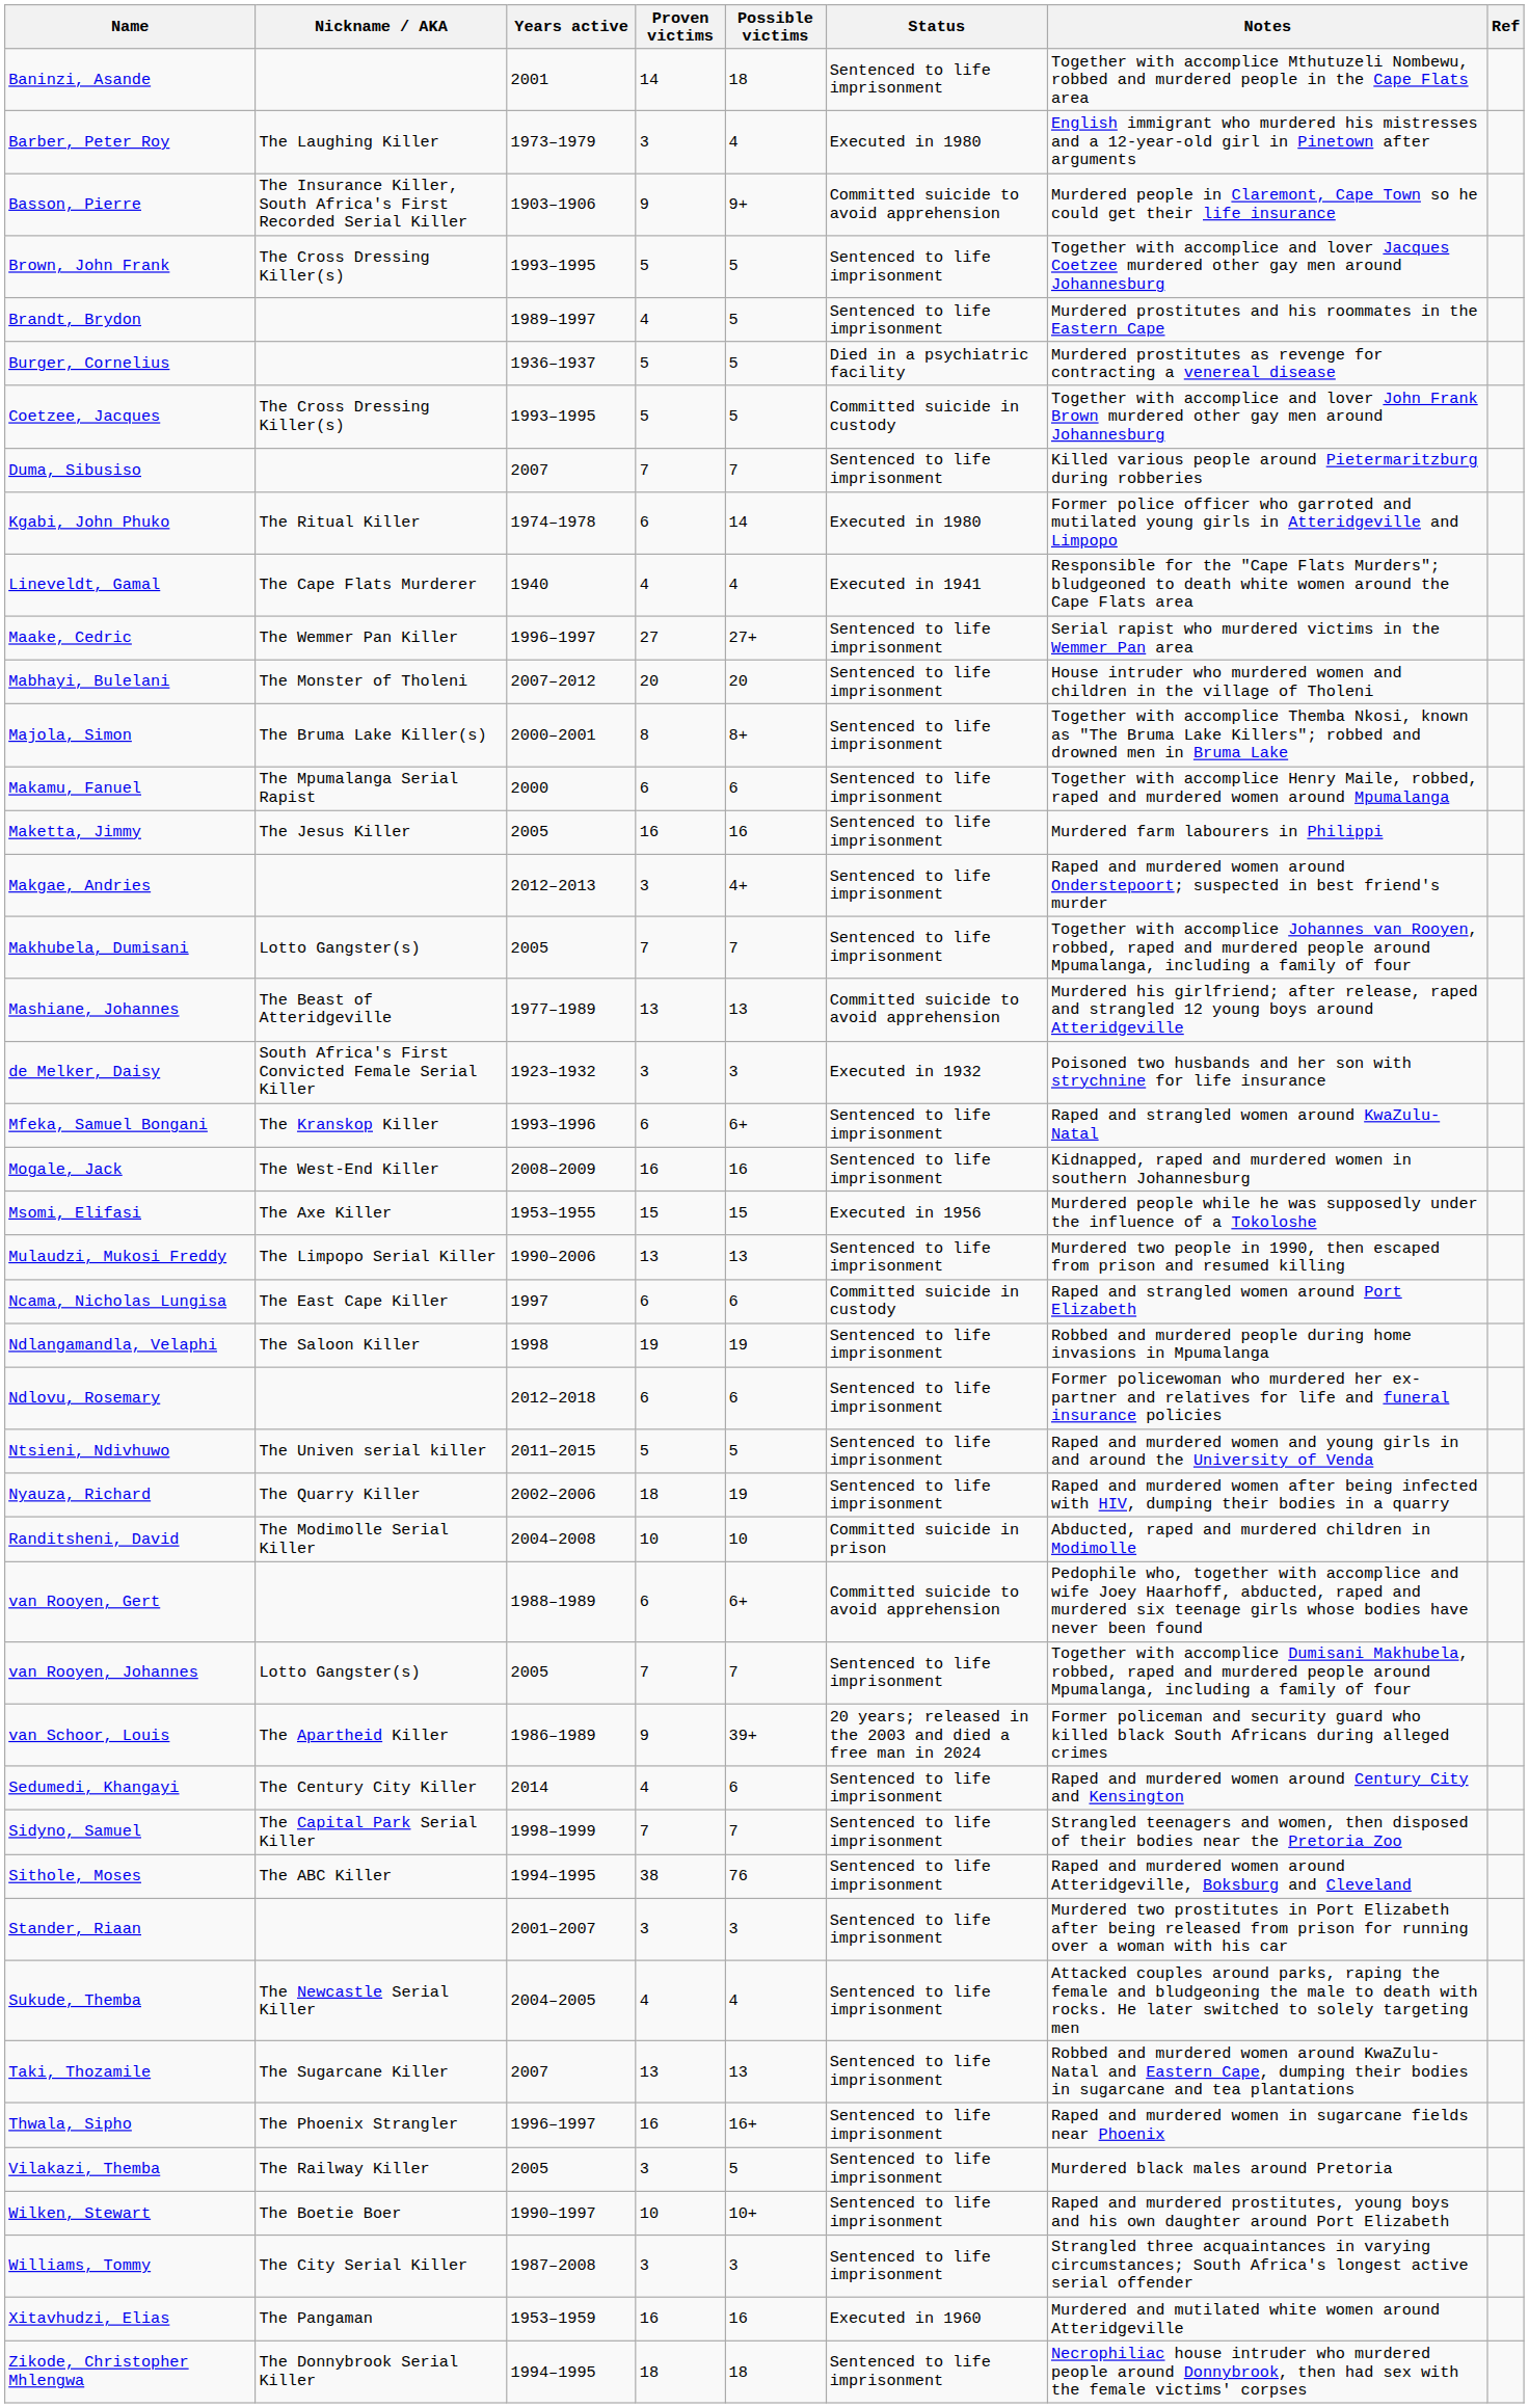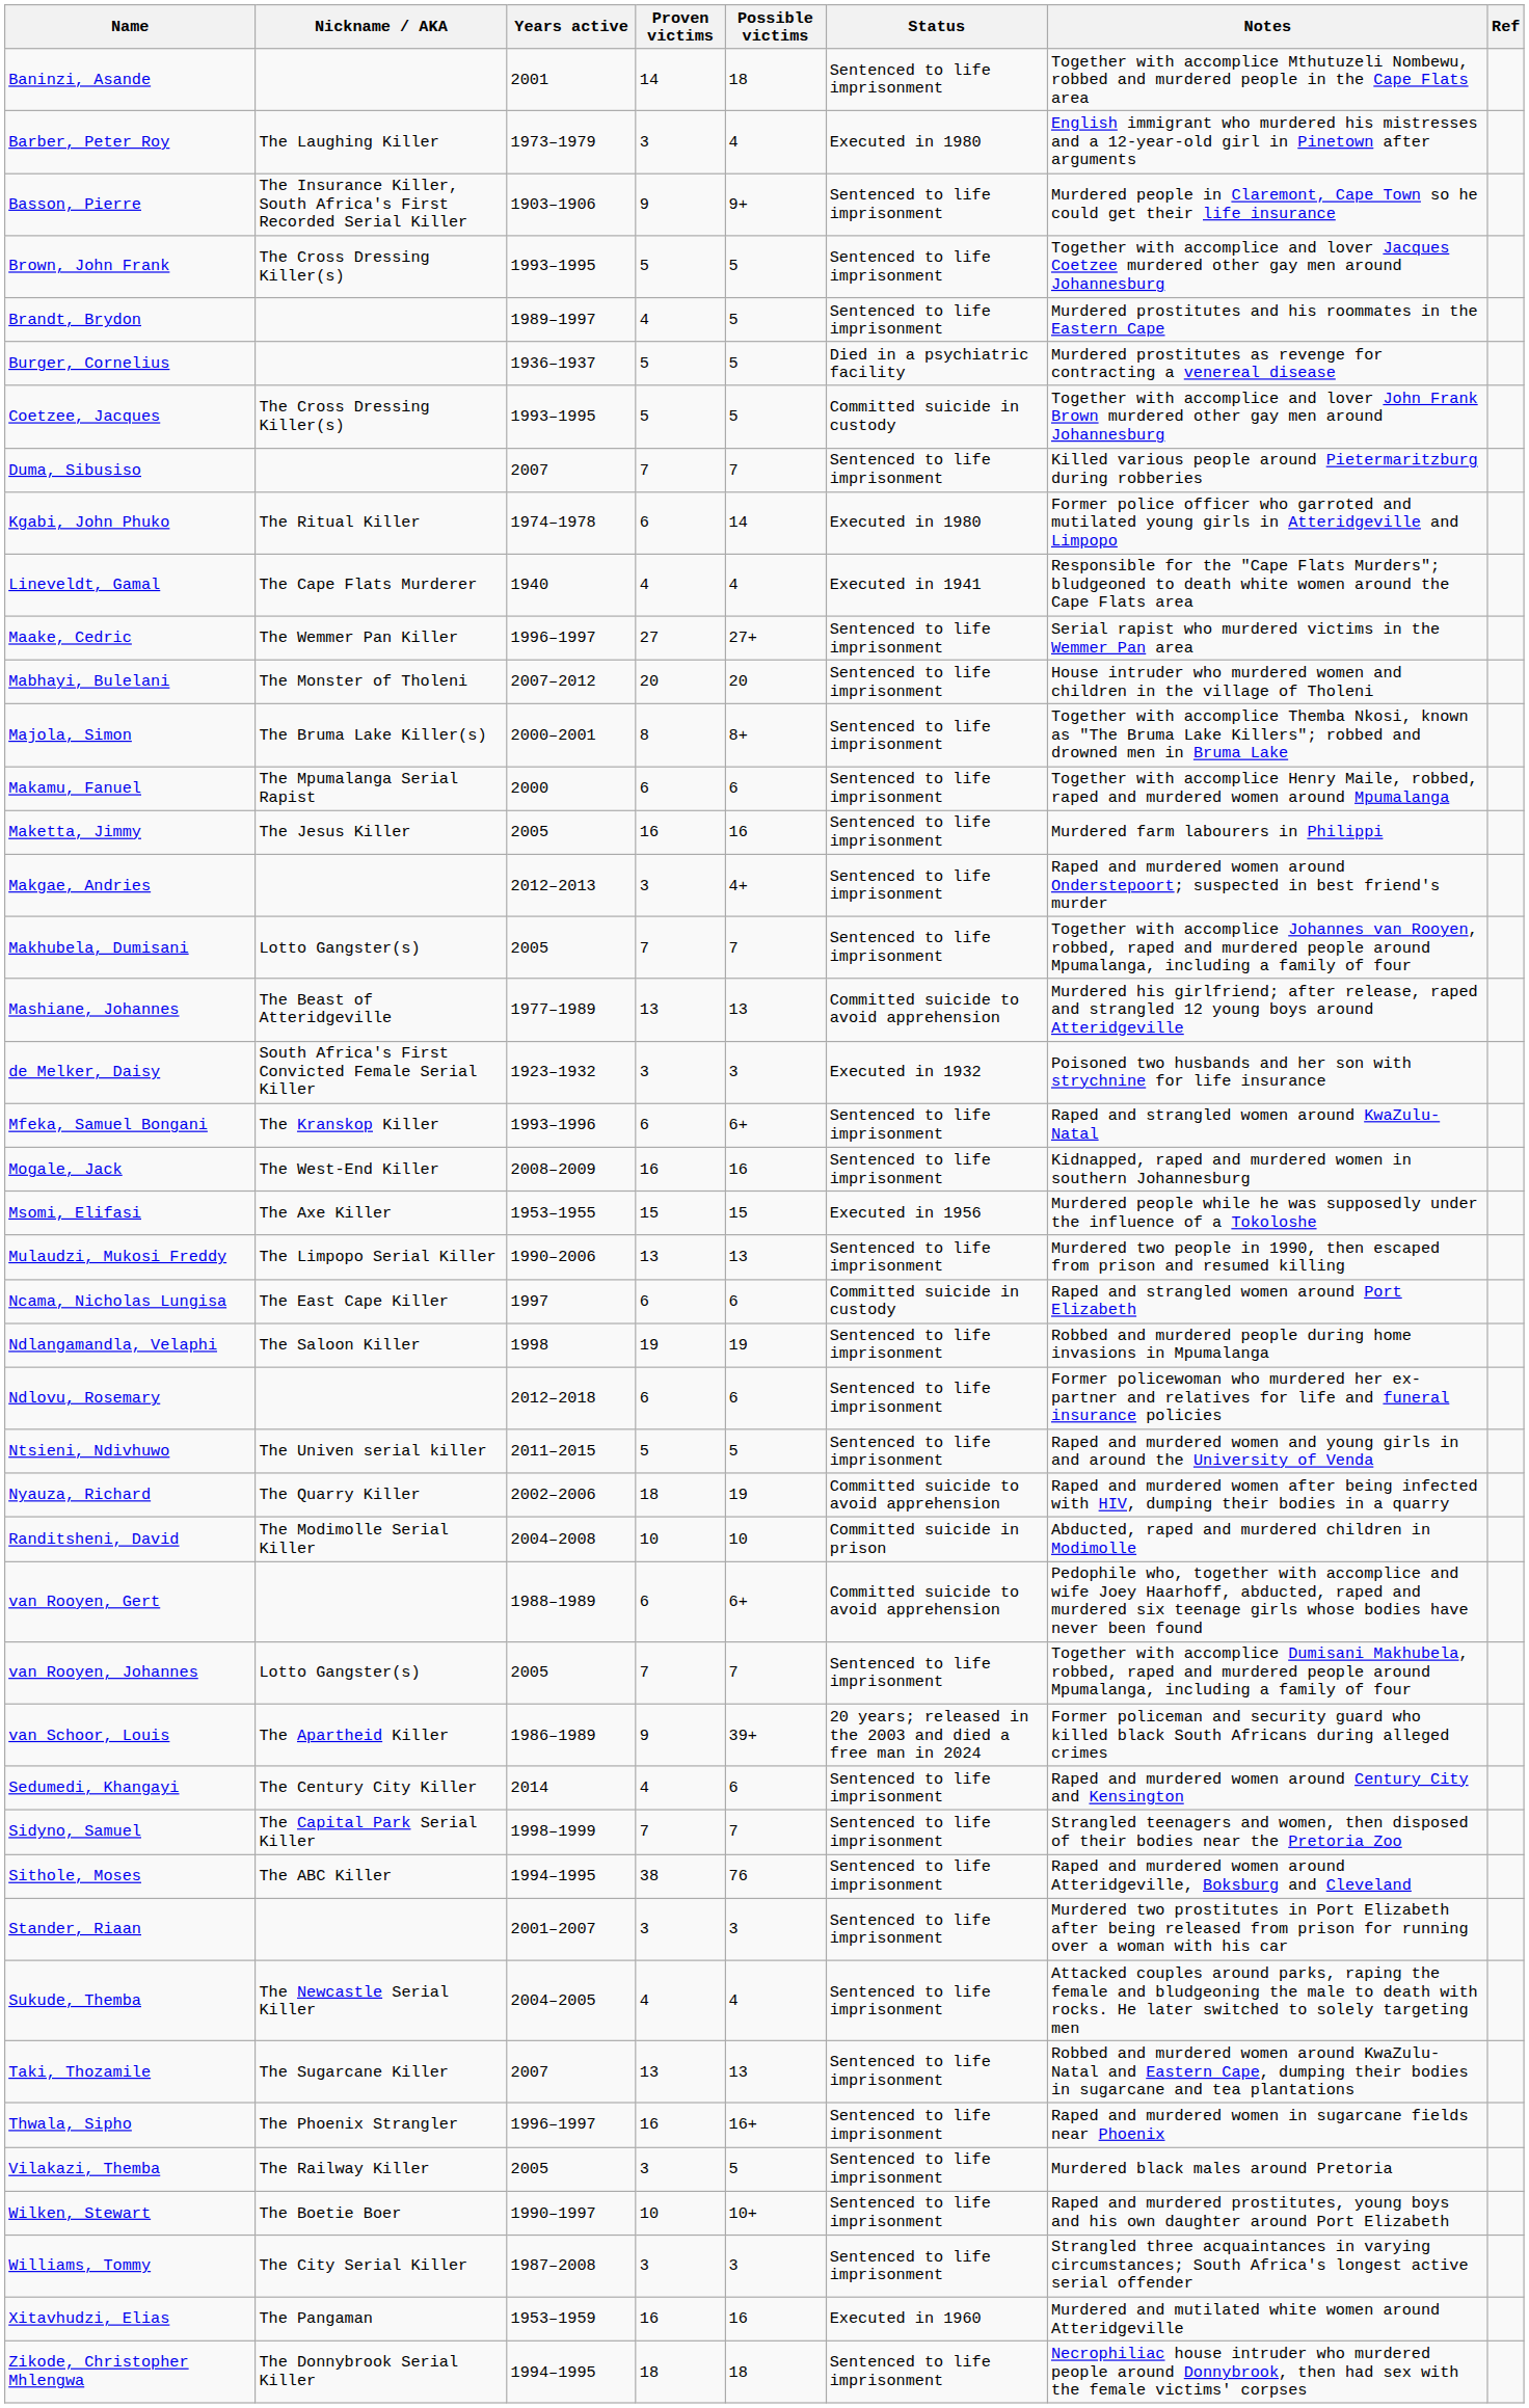Basson, Pierre | Status: Committed suicide to avoid apprehension -> Sentenced to life imprisonment
Nyauza, Richard | Status: Sentenced to life imprisonment -> Committed suicide to avoid apprehension
